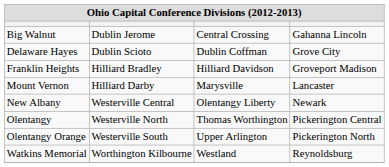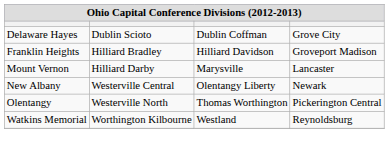- row: Big Walnut | Dublin Jerome | Central Crossing | Gahanna Lincoln
- row: Olentangy Orange | Westerville South | Upper Arlington | Pickerington North
